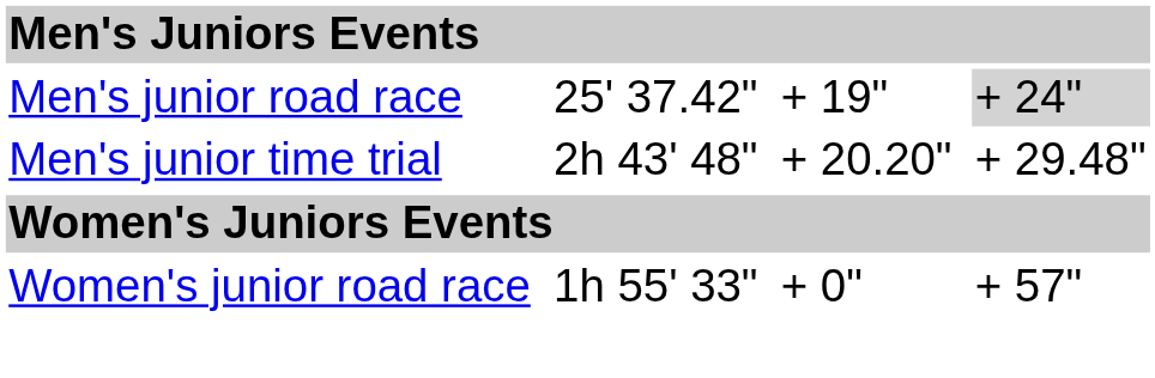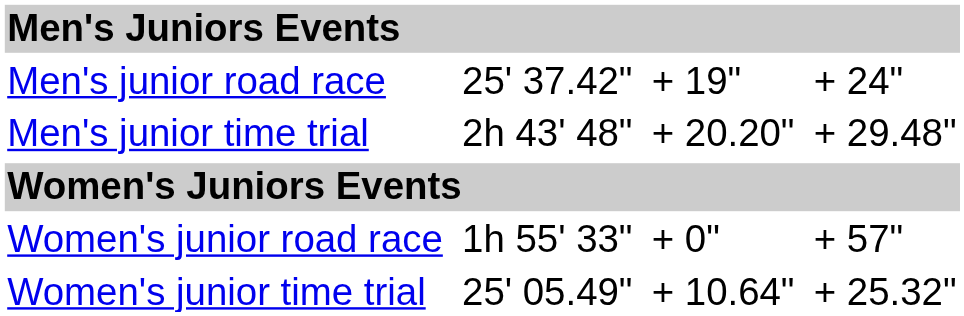Men's junior road race | column 7: lightgrey background -> no background
+ row: Women's junior time trial | 25' 05.49" | + 10.64" | + 25.32"
